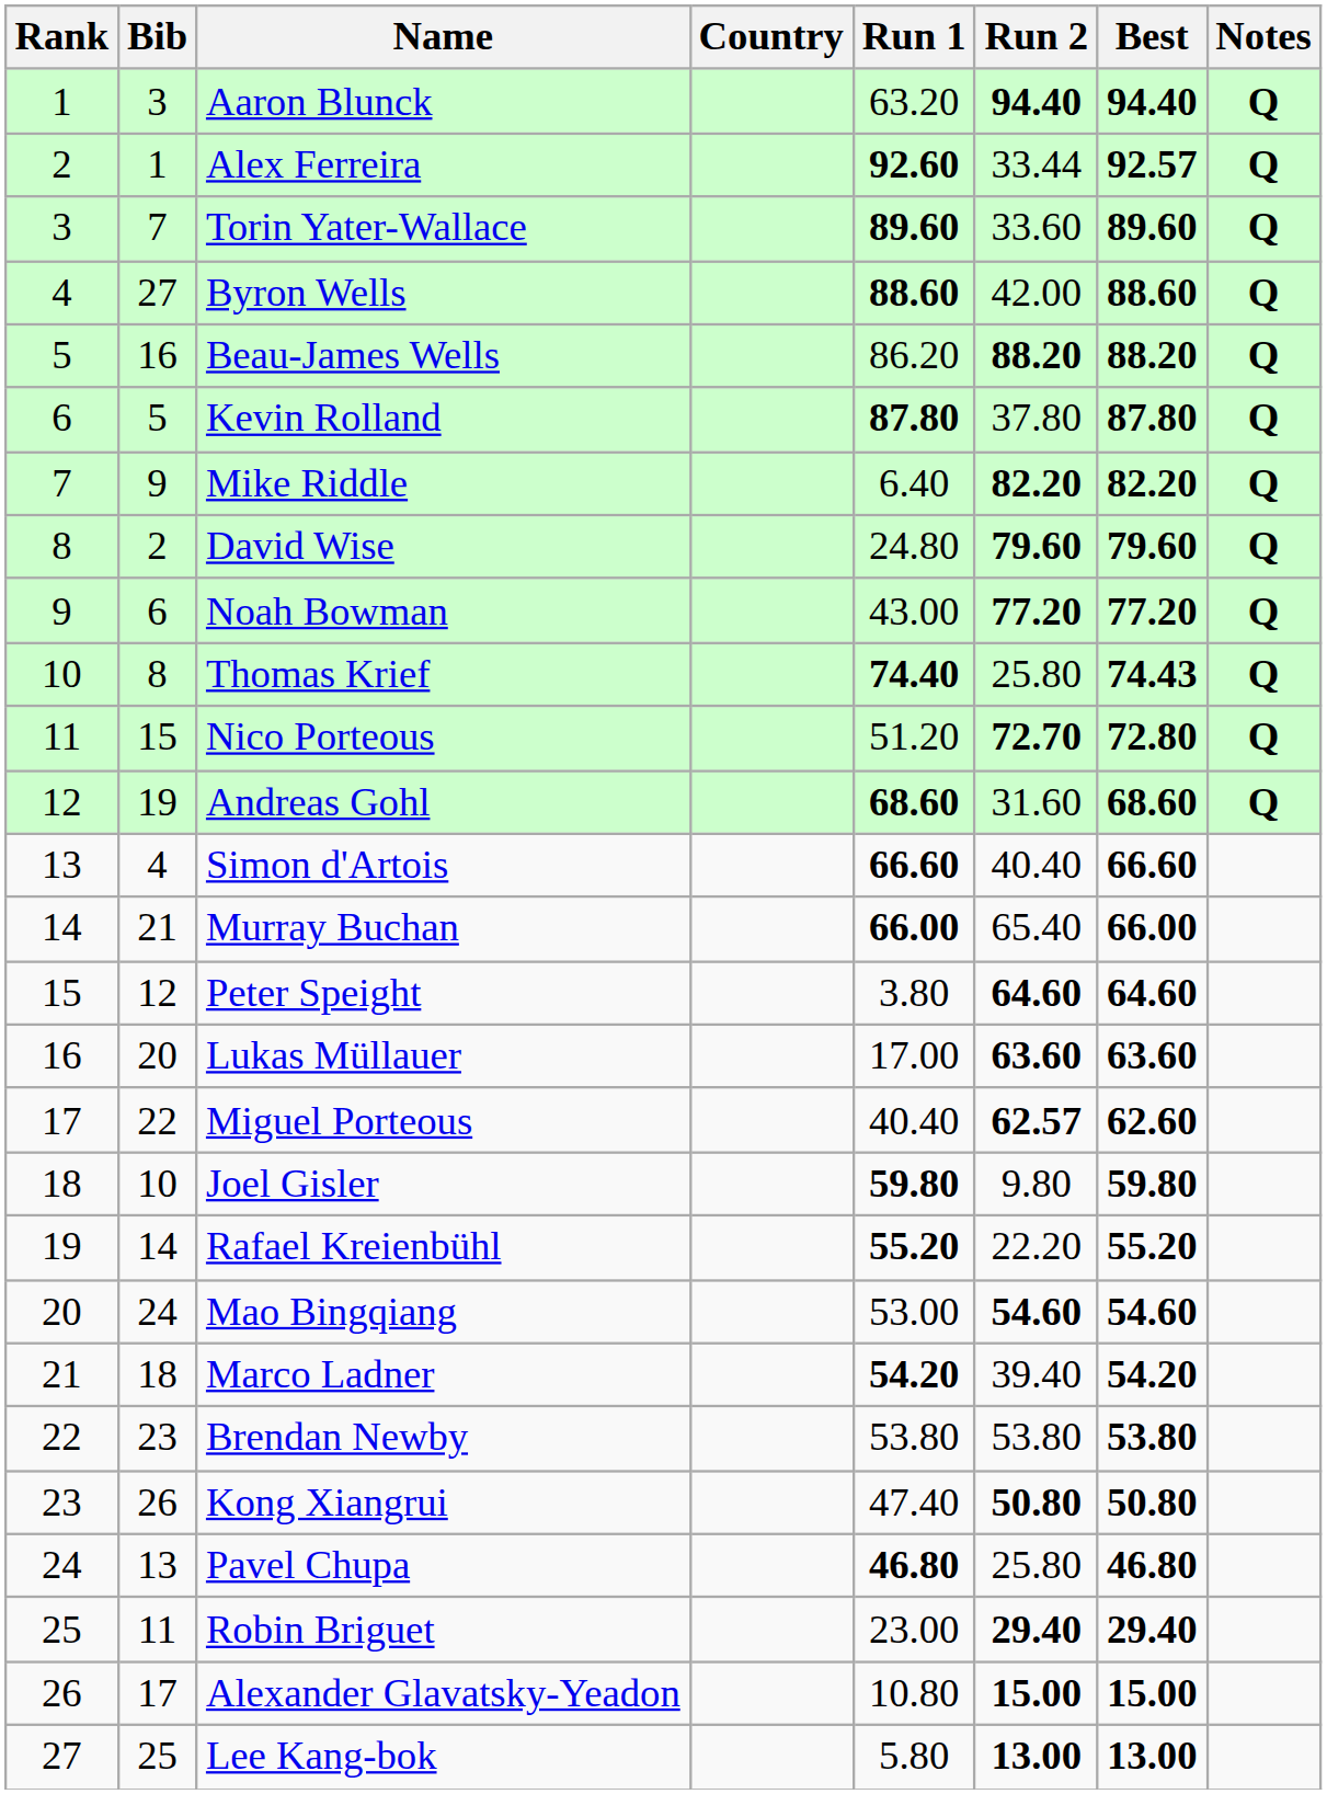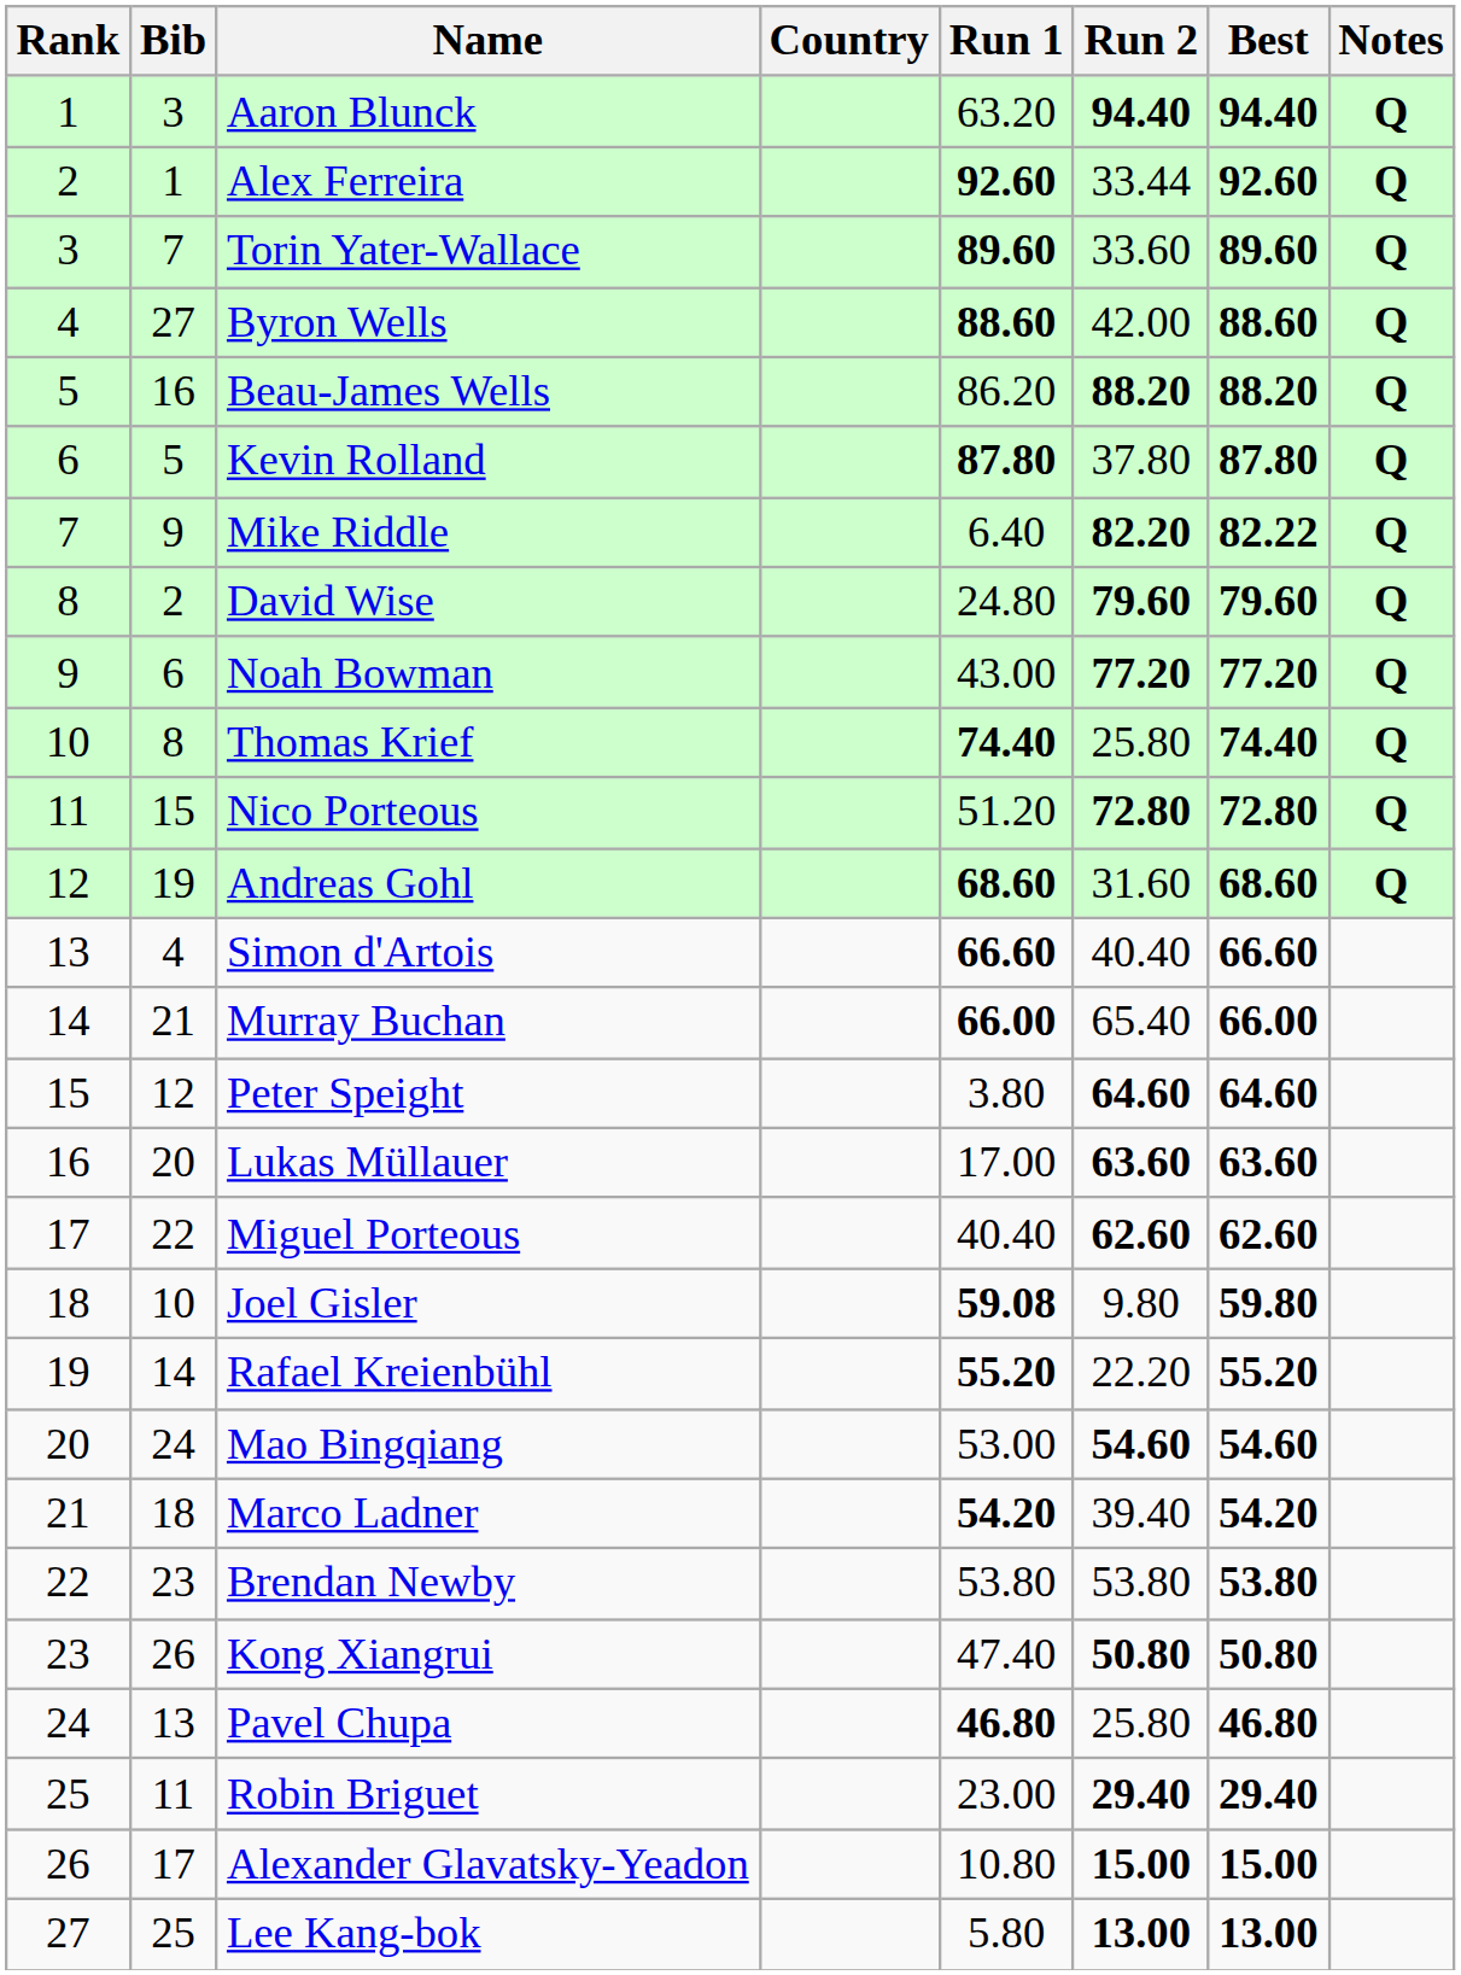Alex Ferreira | Best: 92.57 -> 92.60
Mike Riddle | Best: 82.20 -> 82.22
Thomas Krief | Best: 74.43 -> 74.40
Nico Porteous | Run 2: 72.70 -> 72.80
Miguel Porteous | Run 2: 62.57 -> 62.60
Joel Gisler | Run 1: 59.80 -> 59.08
